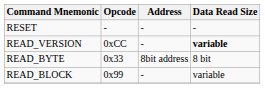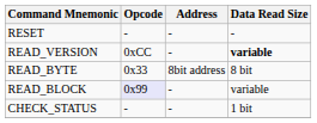READ_BLOCK | Opcode: no background -> lavender background
+ row: CHECK_STATUS | - | - | 1 bit
